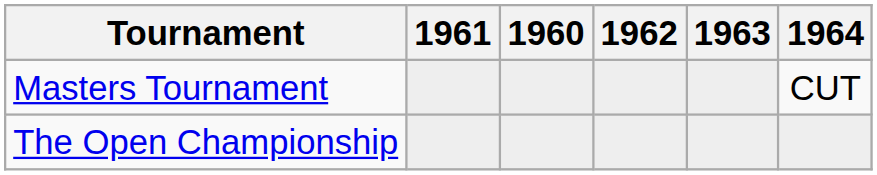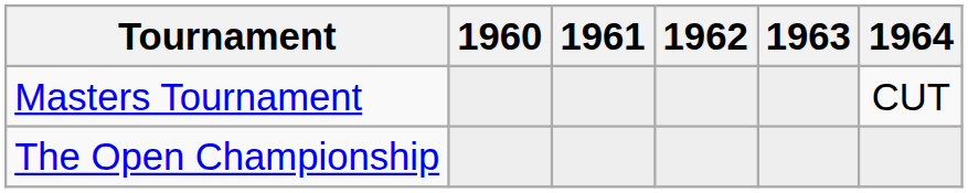columns swapped: 1960 <-> 1961
